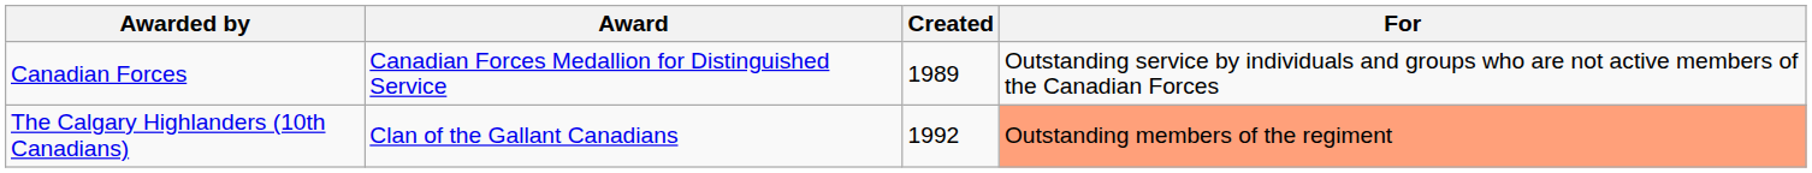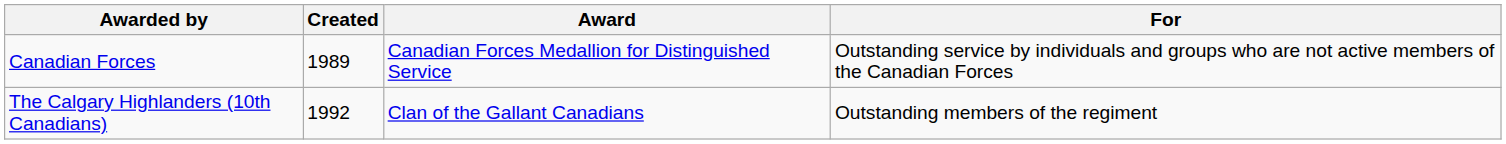columns swapped: Award <-> Created
The Calgary Highlanders (10th Canadians) | For: lightsalmon background -> no background
